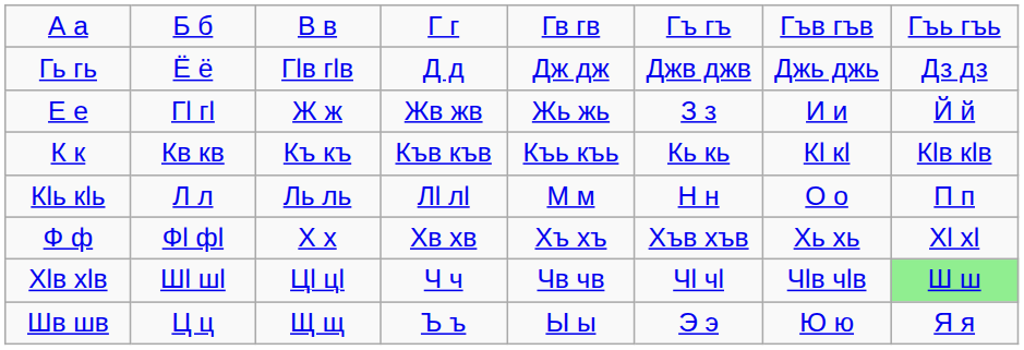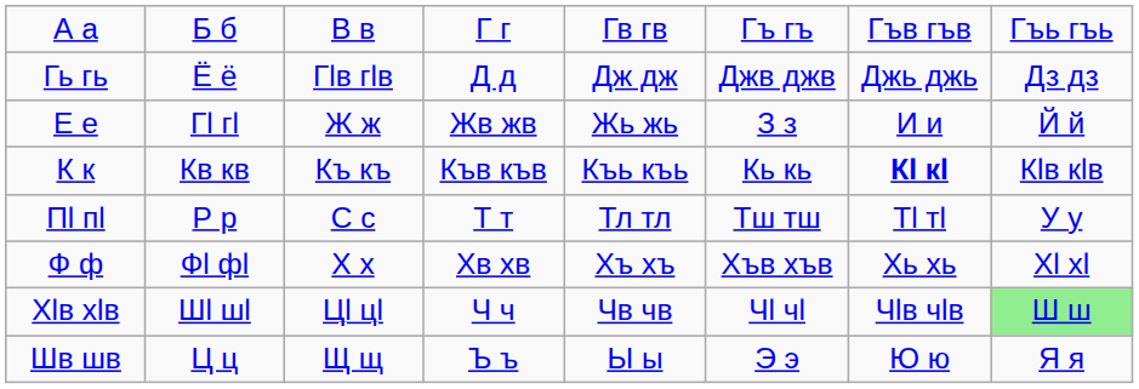К к | column 7: normal -> bold
- row: Кӏь кӏь | Л л | Ль ль | Лӏ лӏ | М м | Н н | О о | П п
+ row: Пӏ пӏ | Р р | С с | Т т | Тл тл | Тш тш | Тӏ тӏ | У у
